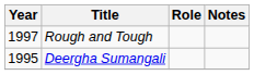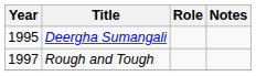rows swapped: Deergha Sumangali <-> Rough and Tough
